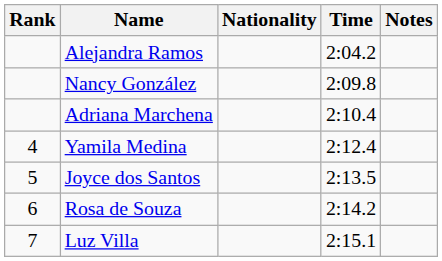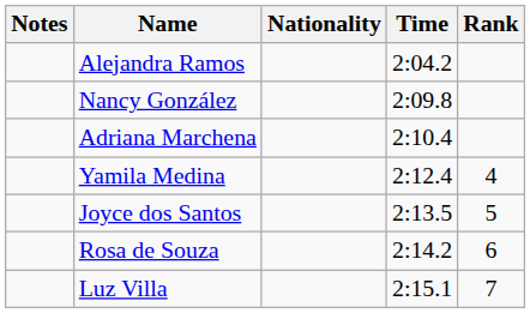columns swapped: Rank <-> Notes
